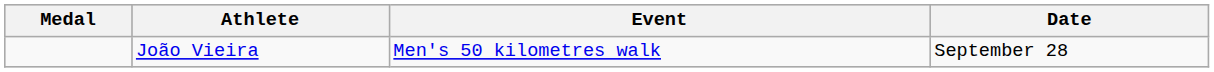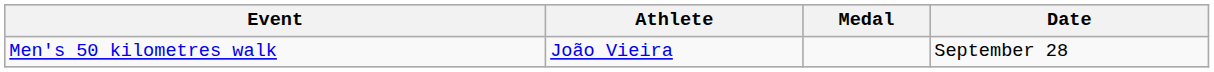columns swapped: Medal <-> Event
